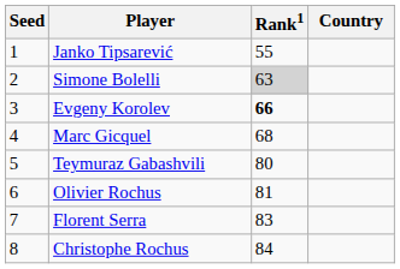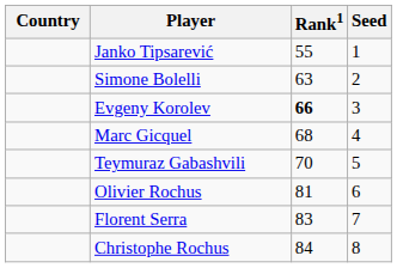columns swapped: Country <-> Seed
Simone Bolelli | Rank1: lightgrey background -> no background
Teymuraz Gabashvili | Rank1: 80 -> 70
